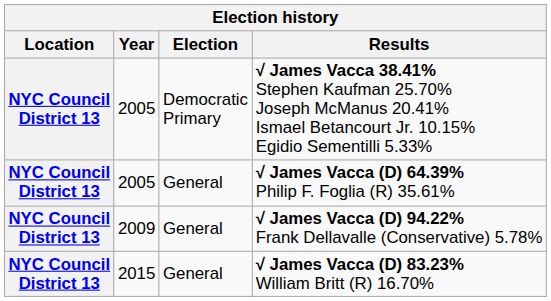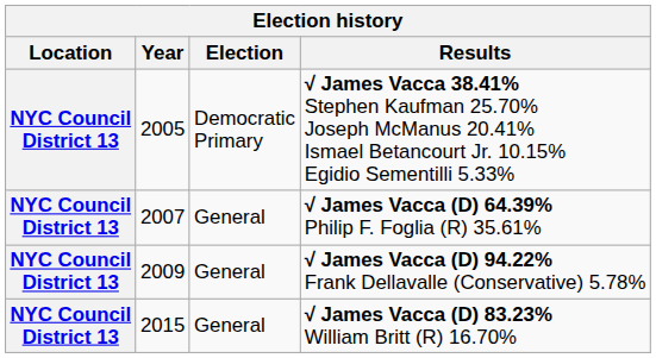√ James Vacca (D) 64.39% Philip F. Foglia (R) 35.61% | Year: 2005 -> 2007
